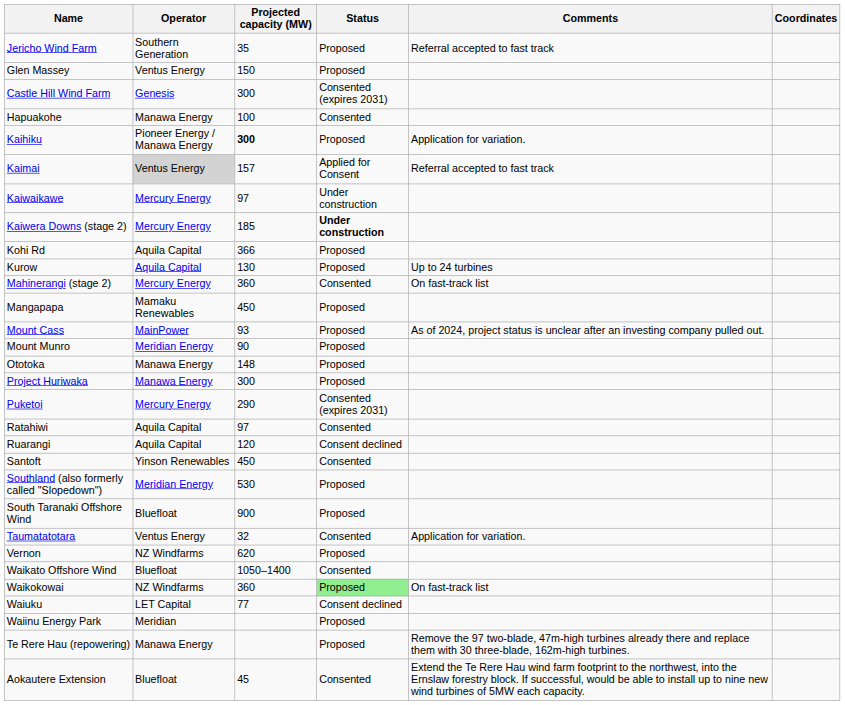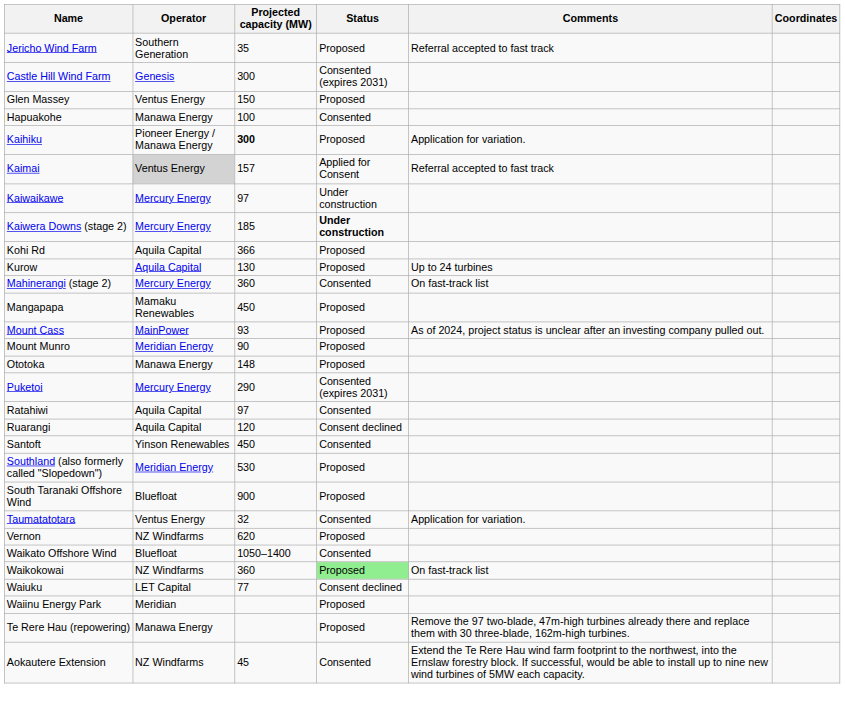rows swapped: Castle Hill Wind Farm <-> Glen Massey
- row: Project Huriwaka | Manawa Energy | 300 | Proposed
Aokautere Extension | Operator: Bluefloat -> NZ Windfarms
